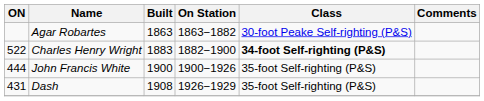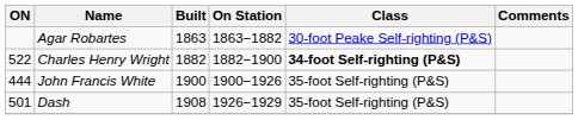Charles Henry Wright | Built: 1883 -> 1882
Dash | ON: 431 -> 501
